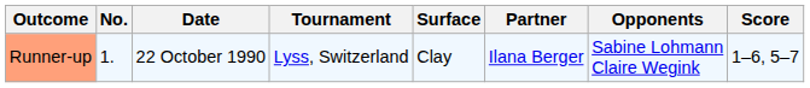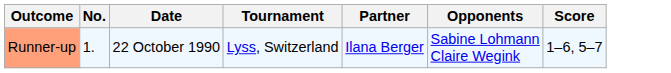- column: Surface | Clay
